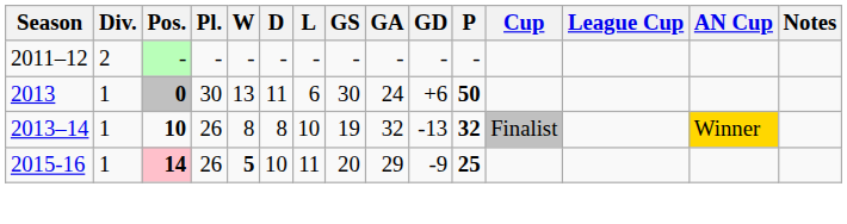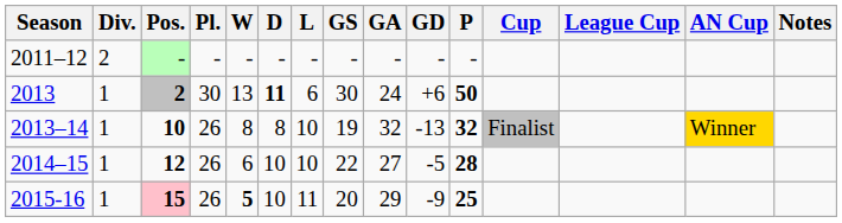2013 | Pos.: 0 -> 2
2013 | D: normal -> bold
+ row: 2014–15 | 1 | 12 | 26 | 6 | 10 | 10 | 22 | 27 | -5 | 28
2015-16 | Pos.: 14 -> 15
